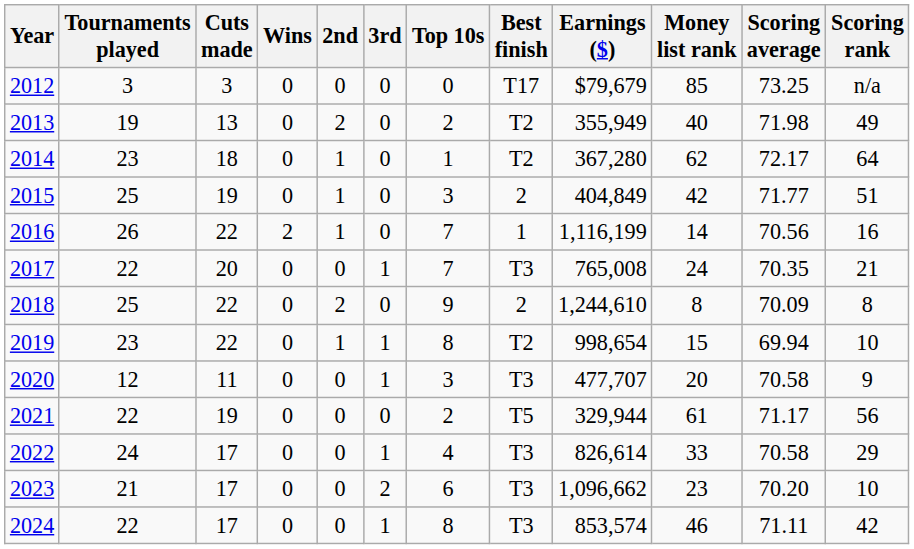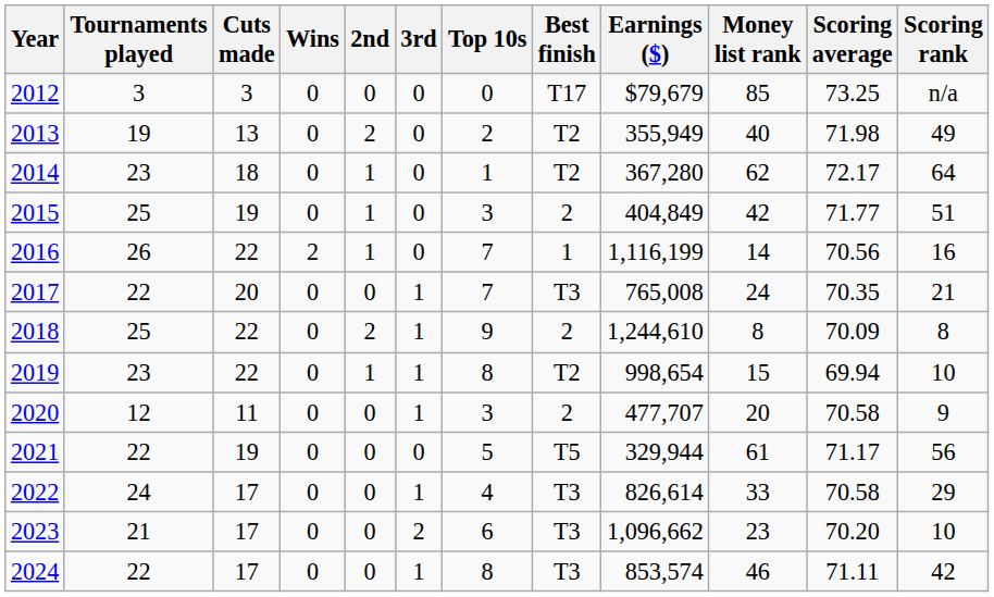2018 | 3rd: 0 -> 1
2020 | Best finish: T3 -> 2
2021 | Top 10s: 2 -> 5
